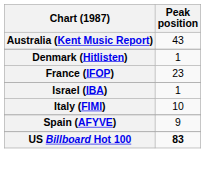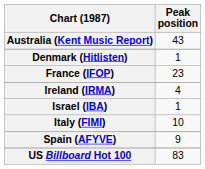+ row: Ireland (IRMA) | 4
US Billboard Hot 100 | Peak position: bold -> normal
